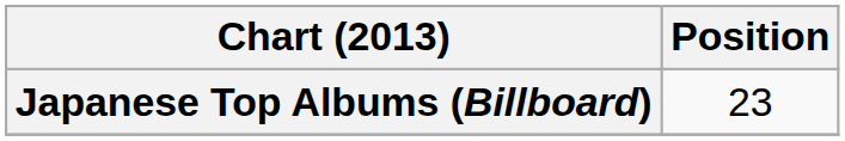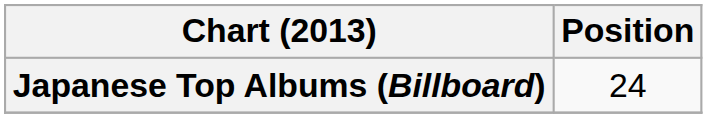Japanese Top Albums (Billboard) | Position: 23 -> 24
